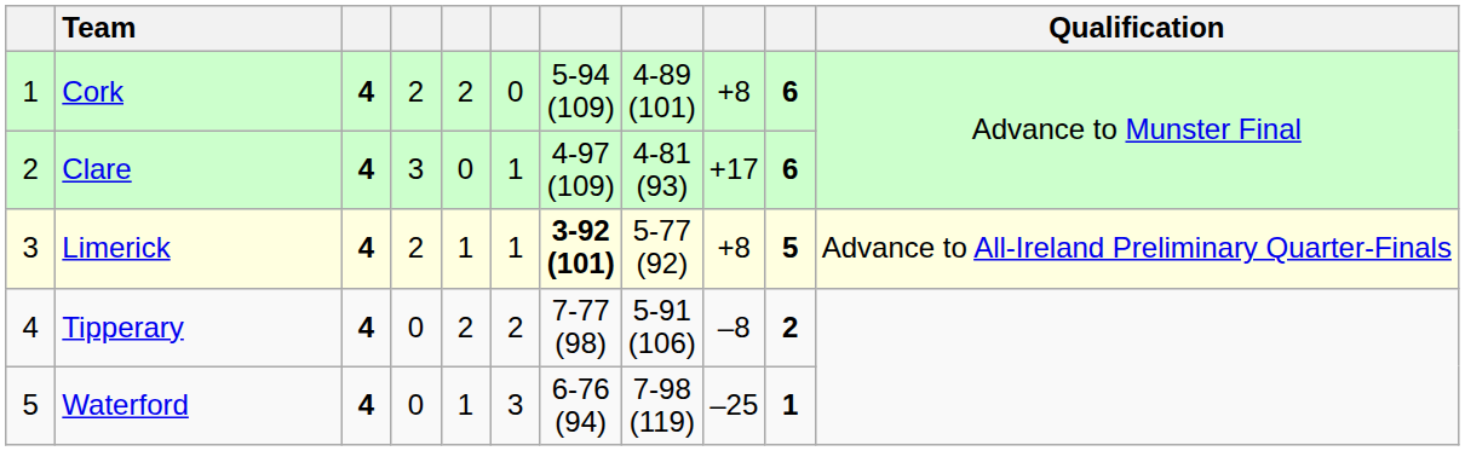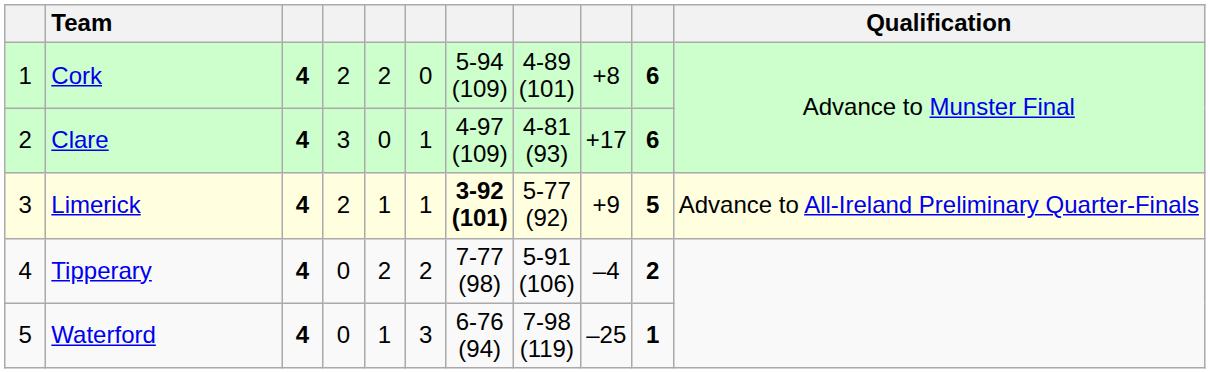Limerick | column 9: +8 -> +9
Tipperary | column 9: –8 -> –4
